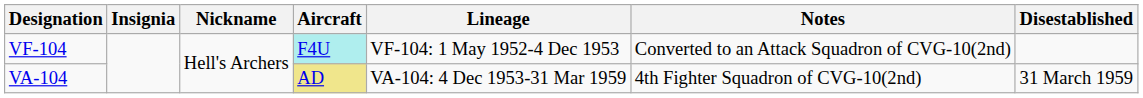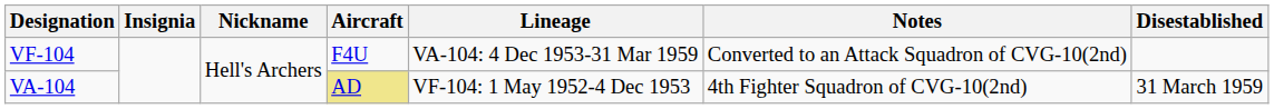VF-104 | Aircraft: paleturquoise background -> no background
VF-104 | Lineage: VF-104: 1 May 1952-4 Dec 1953 -> VA-104: 4 Dec 1953-31 Mar 1959
VA-104 | Lineage: VA-104: 4 Dec 1953-31 Mar 1959 -> VF-104: 1 May 1952-4 Dec 1953
